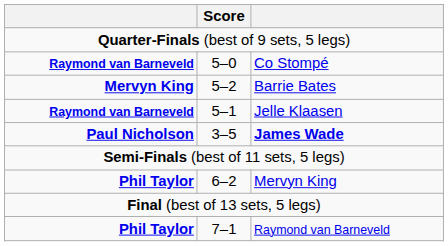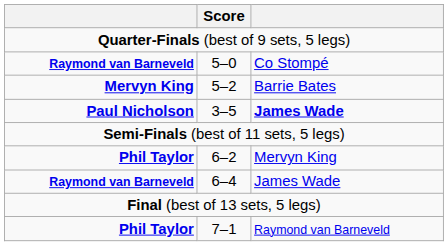- row: Raymond van Barneveld | 5–1 | Jelle Klaasen
+ row: Raymond van Barneveld | 6–4 | James Wade
